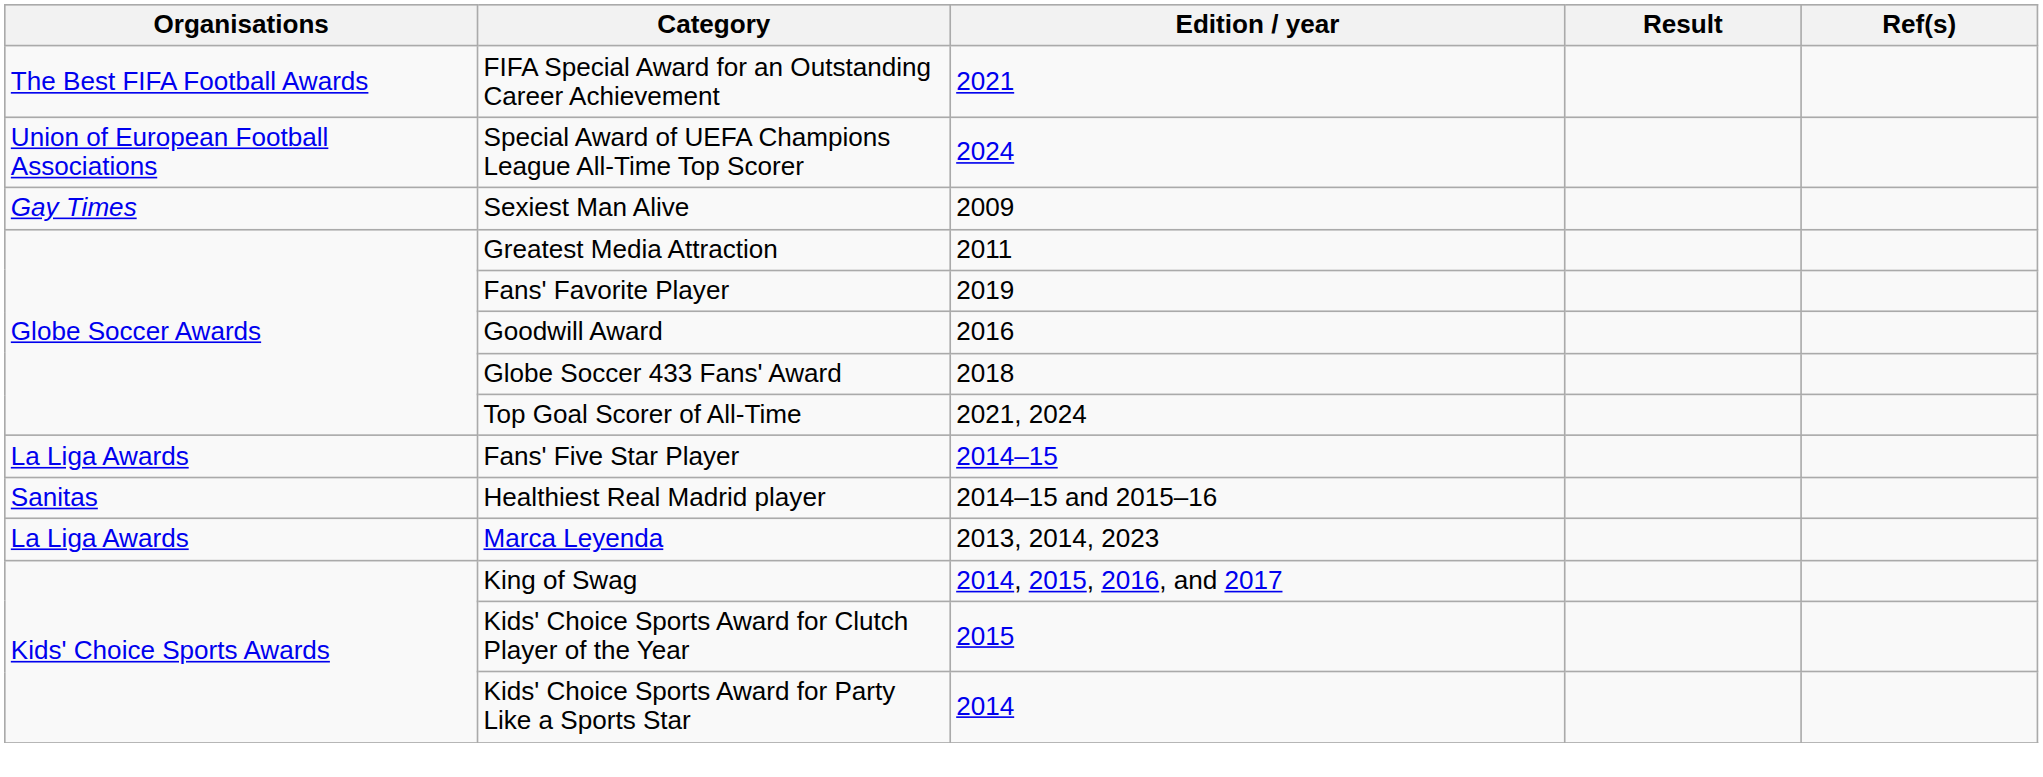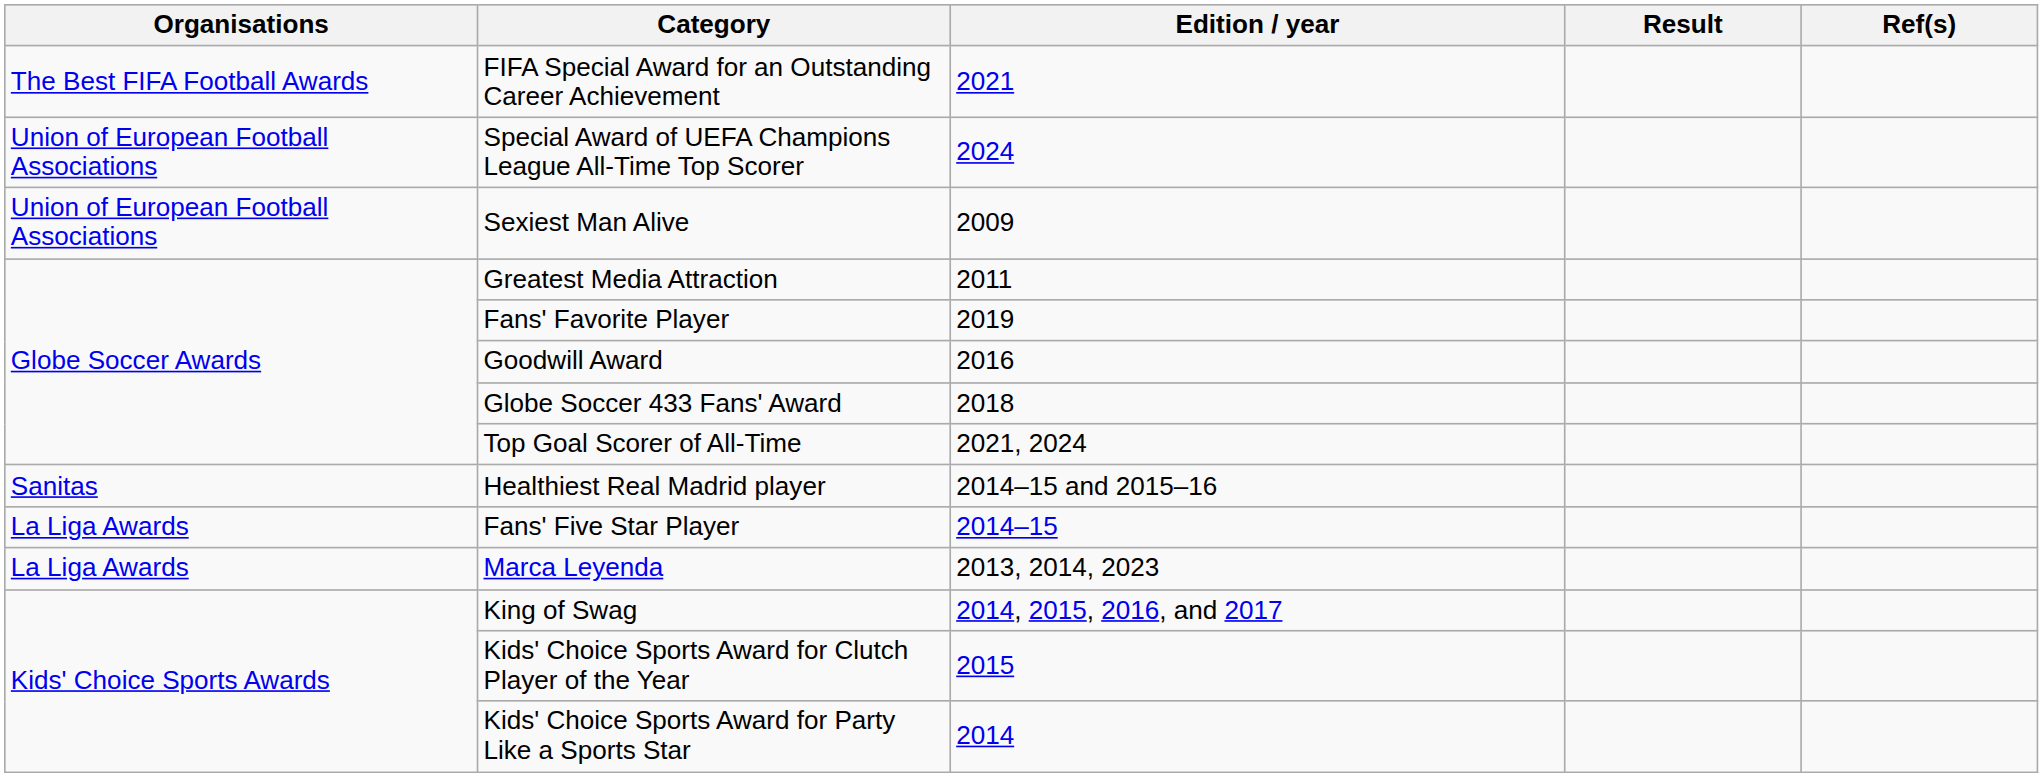Sexiest Man Alive | Organisations: Gay Times -> Union of European Football Associations
rows swapped: Healthiest Real Madrid player <-> Fans' Five Star Player
